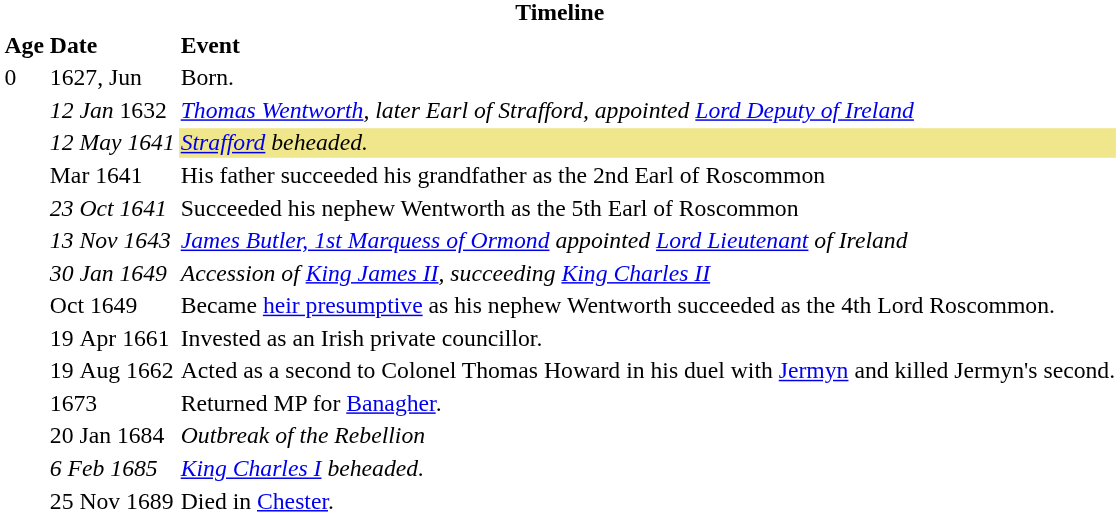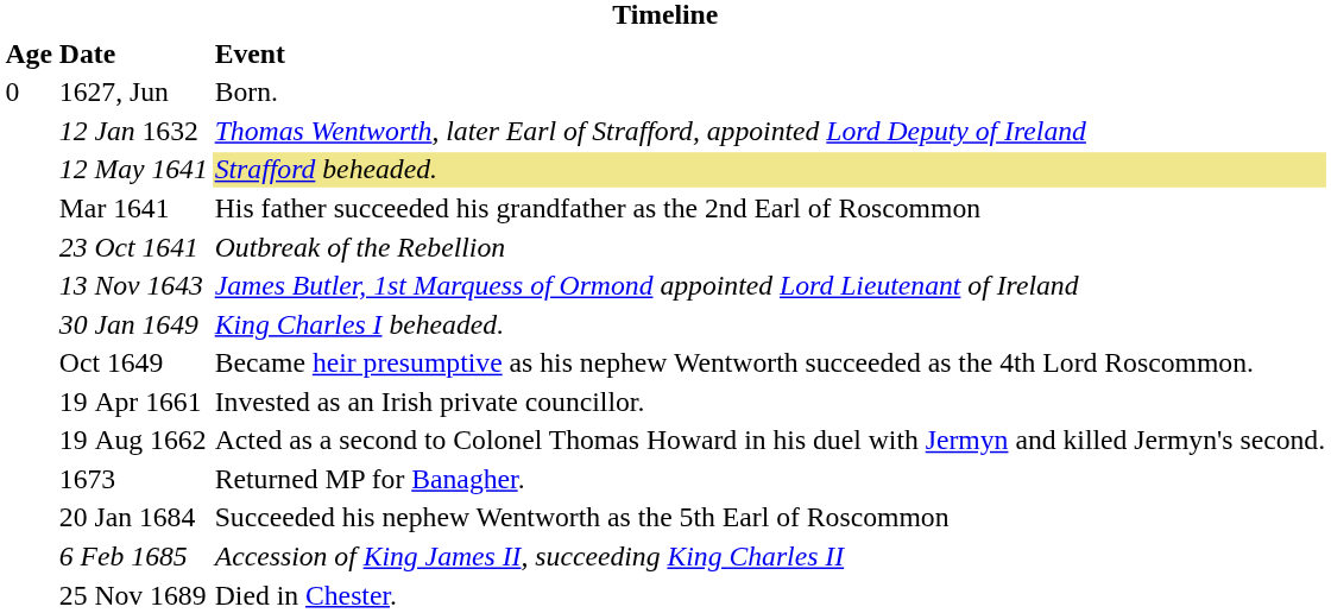23 Oct 1641 | Event: Succeeded his nephew Wentworth as the 5th Earl of Roscommon -> Outbreak of the Rebellion
30 Jan 1649 | Event: Accession of King James II, succeeding King Charles II -> King Charles I beheaded.
20 Jan 1684 | Event: Outbreak of the Rebellion -> Succeeded his nephew Wentworth as the 5th Earl of Roscommon
6 Feb 1685 | Event: King Charles I beheaded. -> Accession of King James II, succeeding King Charles II
